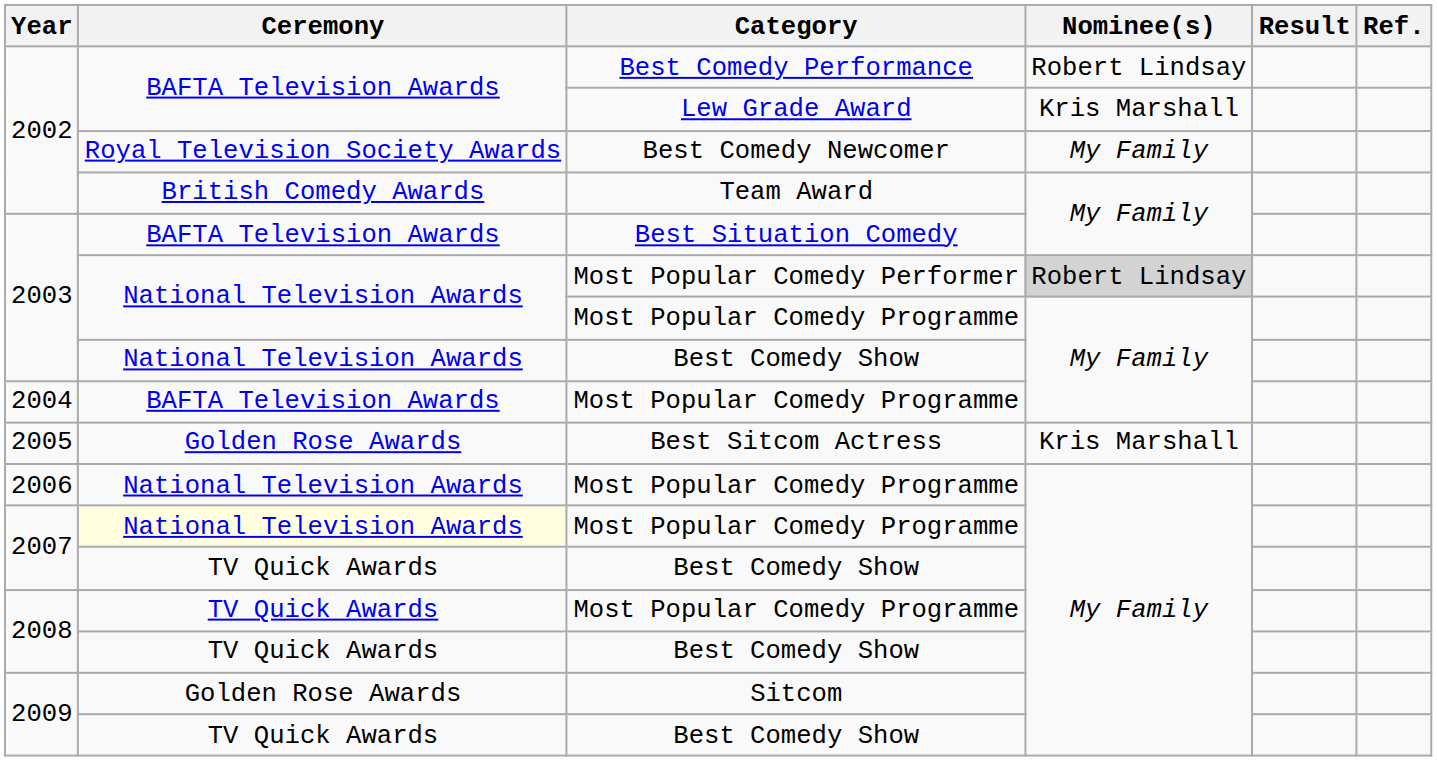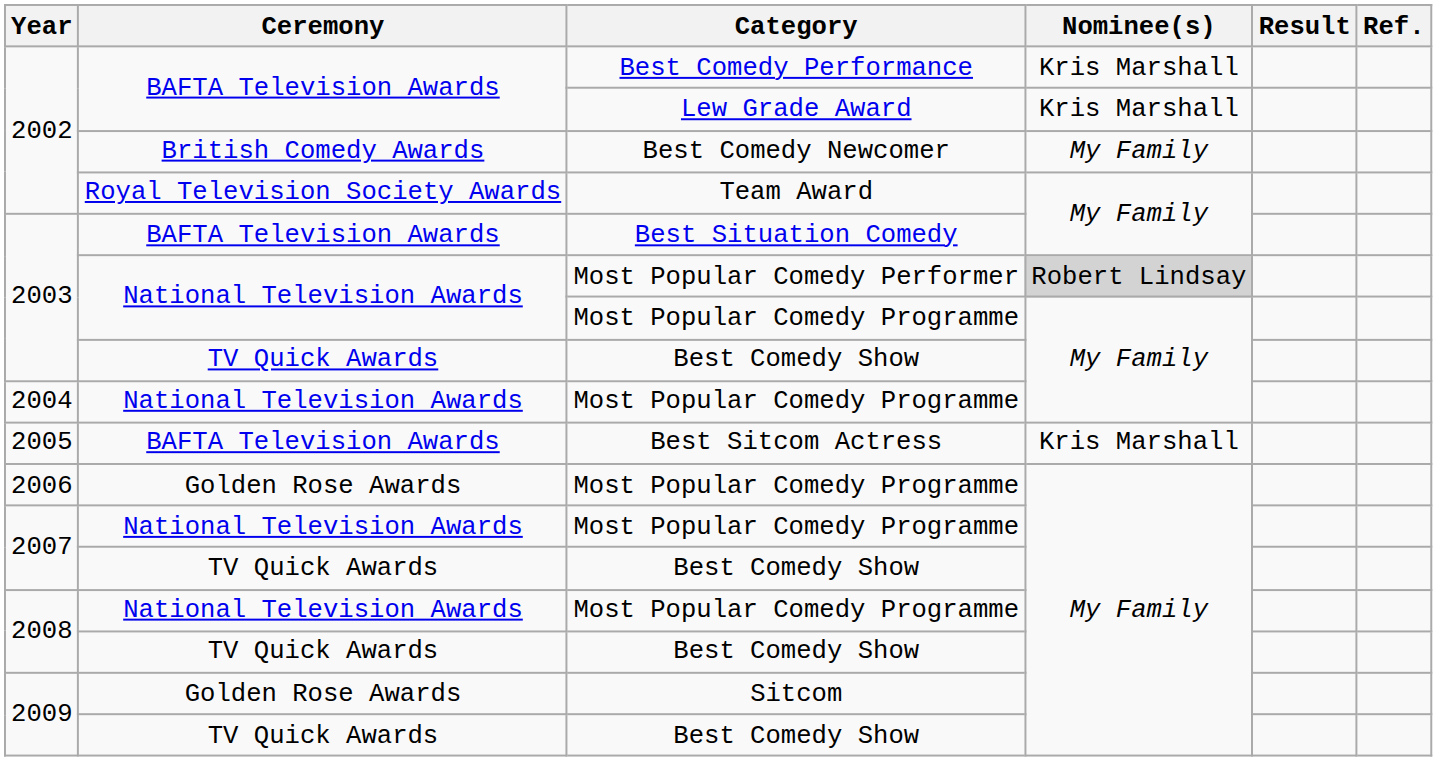Best Comedy Performance | Nominee(s): Robert Lindsay -> Kris Marshall
Best Comedy Newcomer | Ceremony: Royal Television Society Awards -> British Comedy Awards
Team Award | Ceremony: British Comedy Awards -> Royal Television Society Awards
2003 / Best Comedy Show | Ceremony: National Television Awards -> TV Quick Awards
2004 / Most Popular Comedy Programme | Ceremony: BAFTA Television Awards -> National Television Awards
Best Sitcom Actress | Ceremony: Golden Rose Awards -> BAFTA Television Awards
2006 / Most Popular Comedy Programme | Ceremony: National Television Awards -> Golden Rose Awards
2007 / Most Popular Comedy Programme | Ceremony: lightyellow background -> no background
2008 / Most Popular Comedy Programme | Ceremony: TV Quick Awards -> National Television Awards
